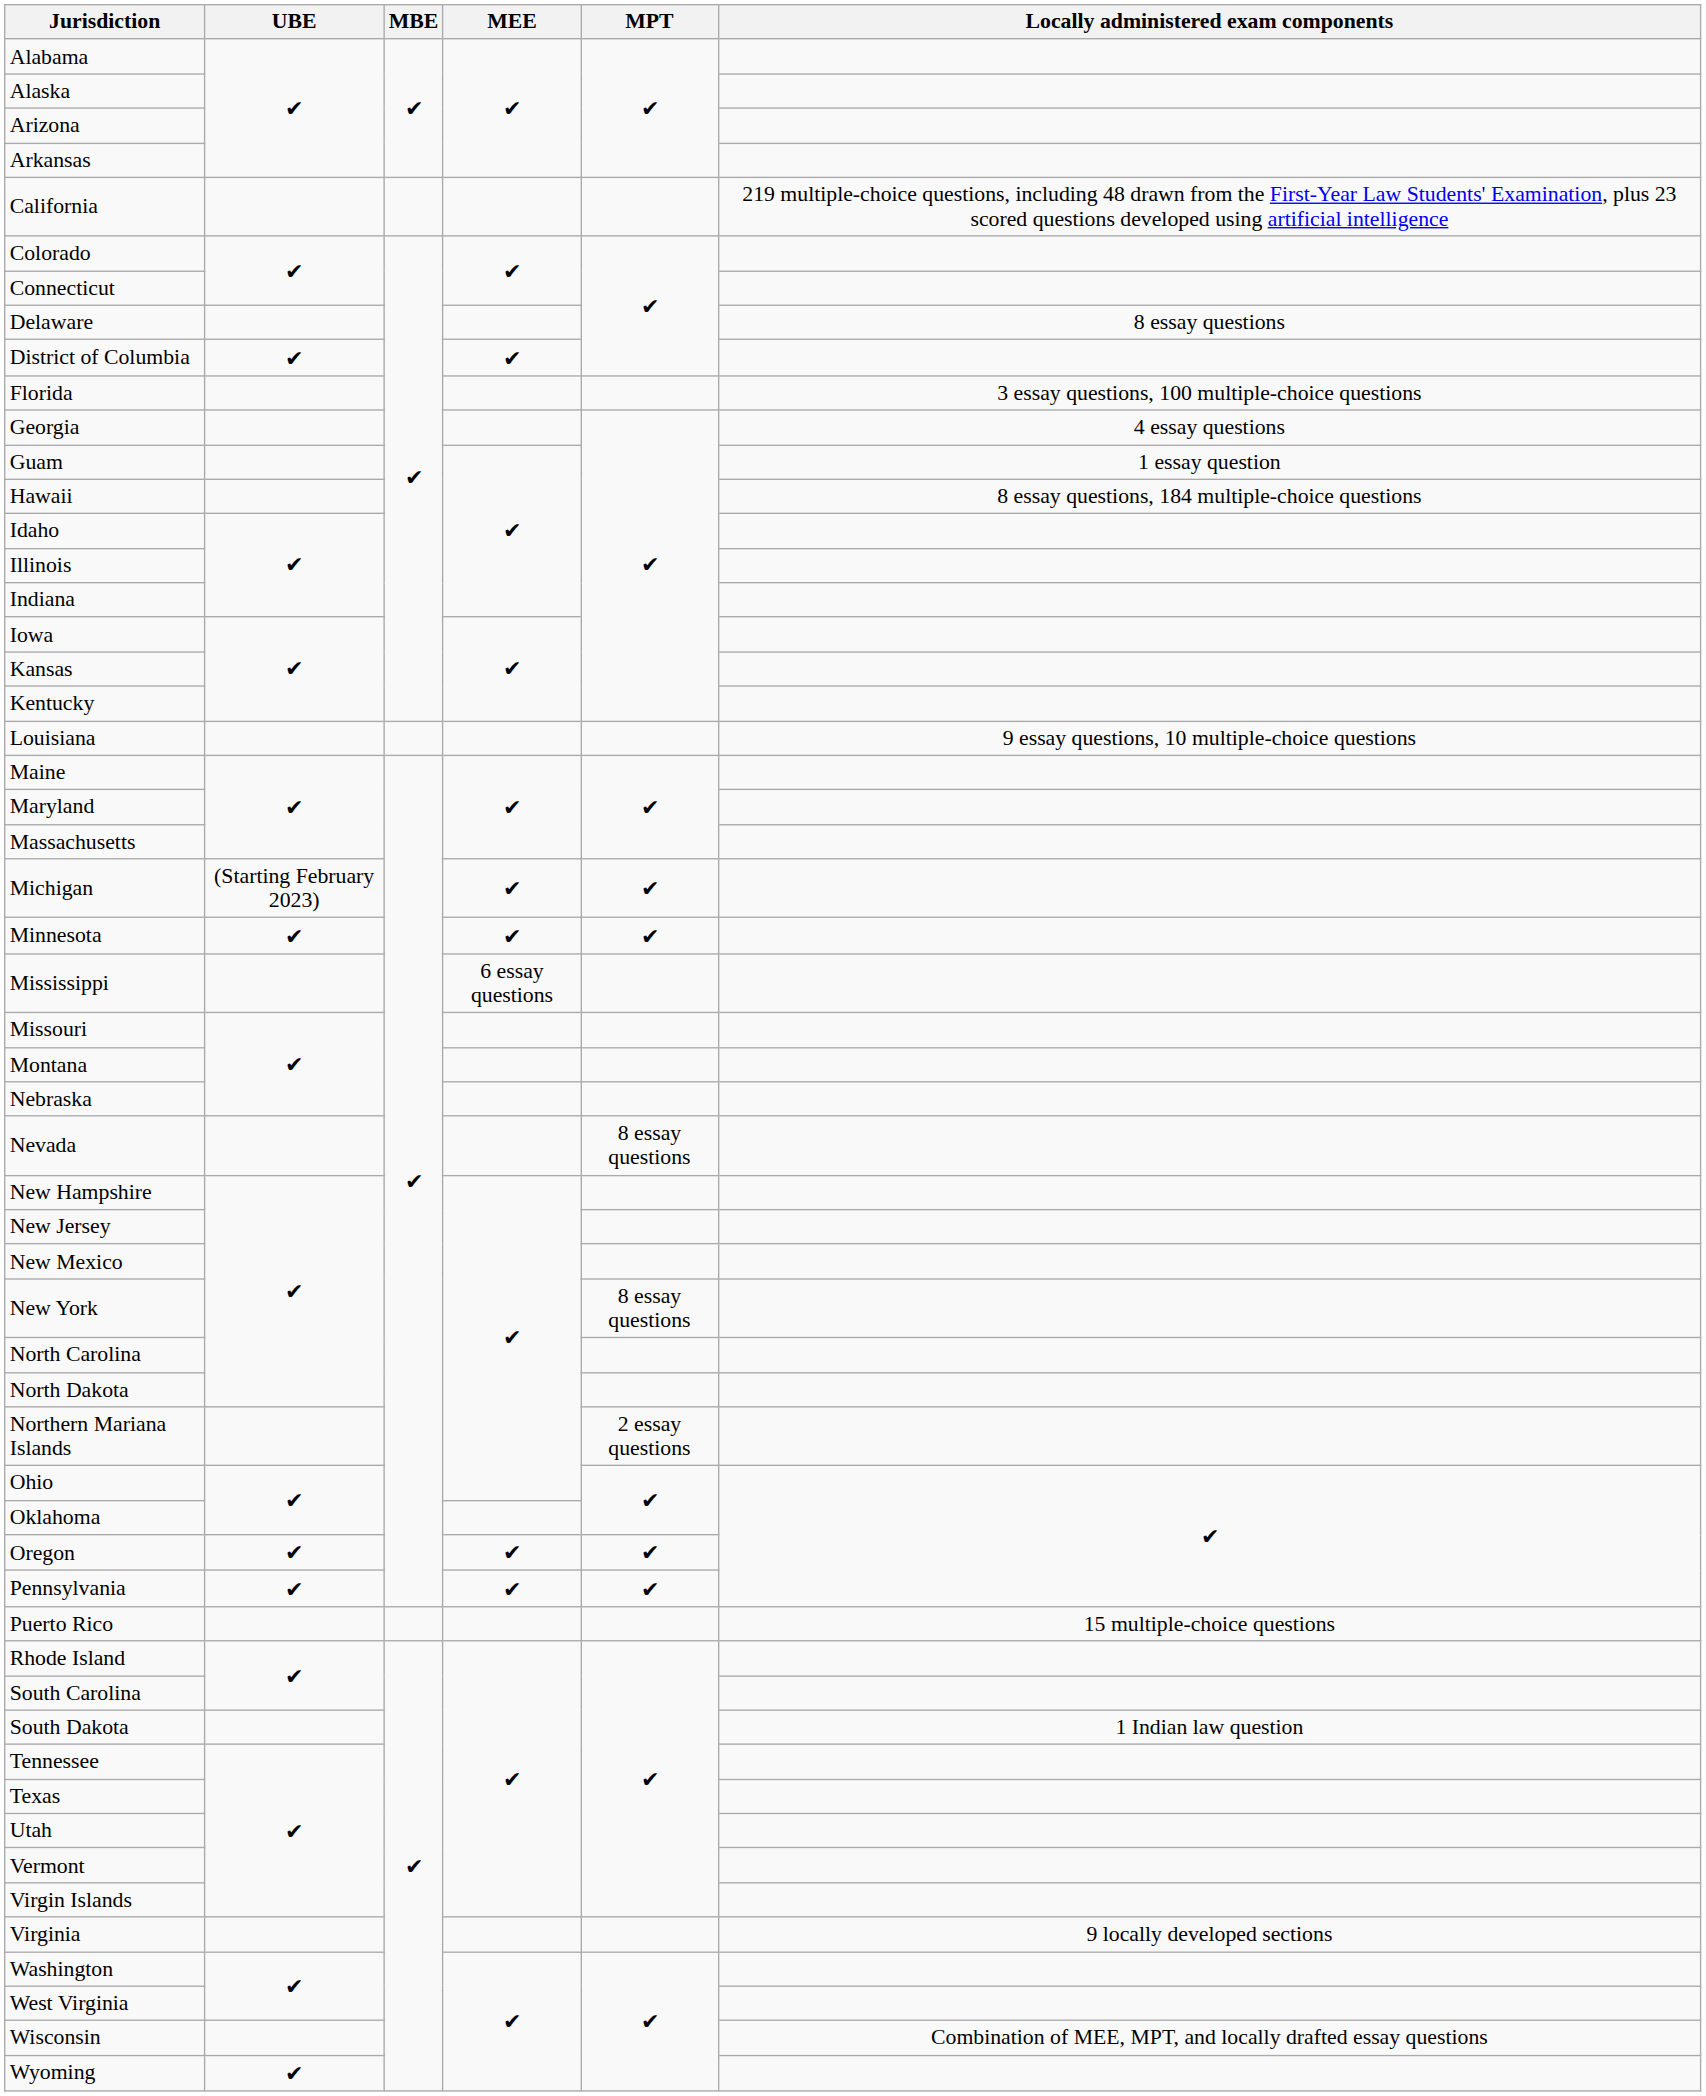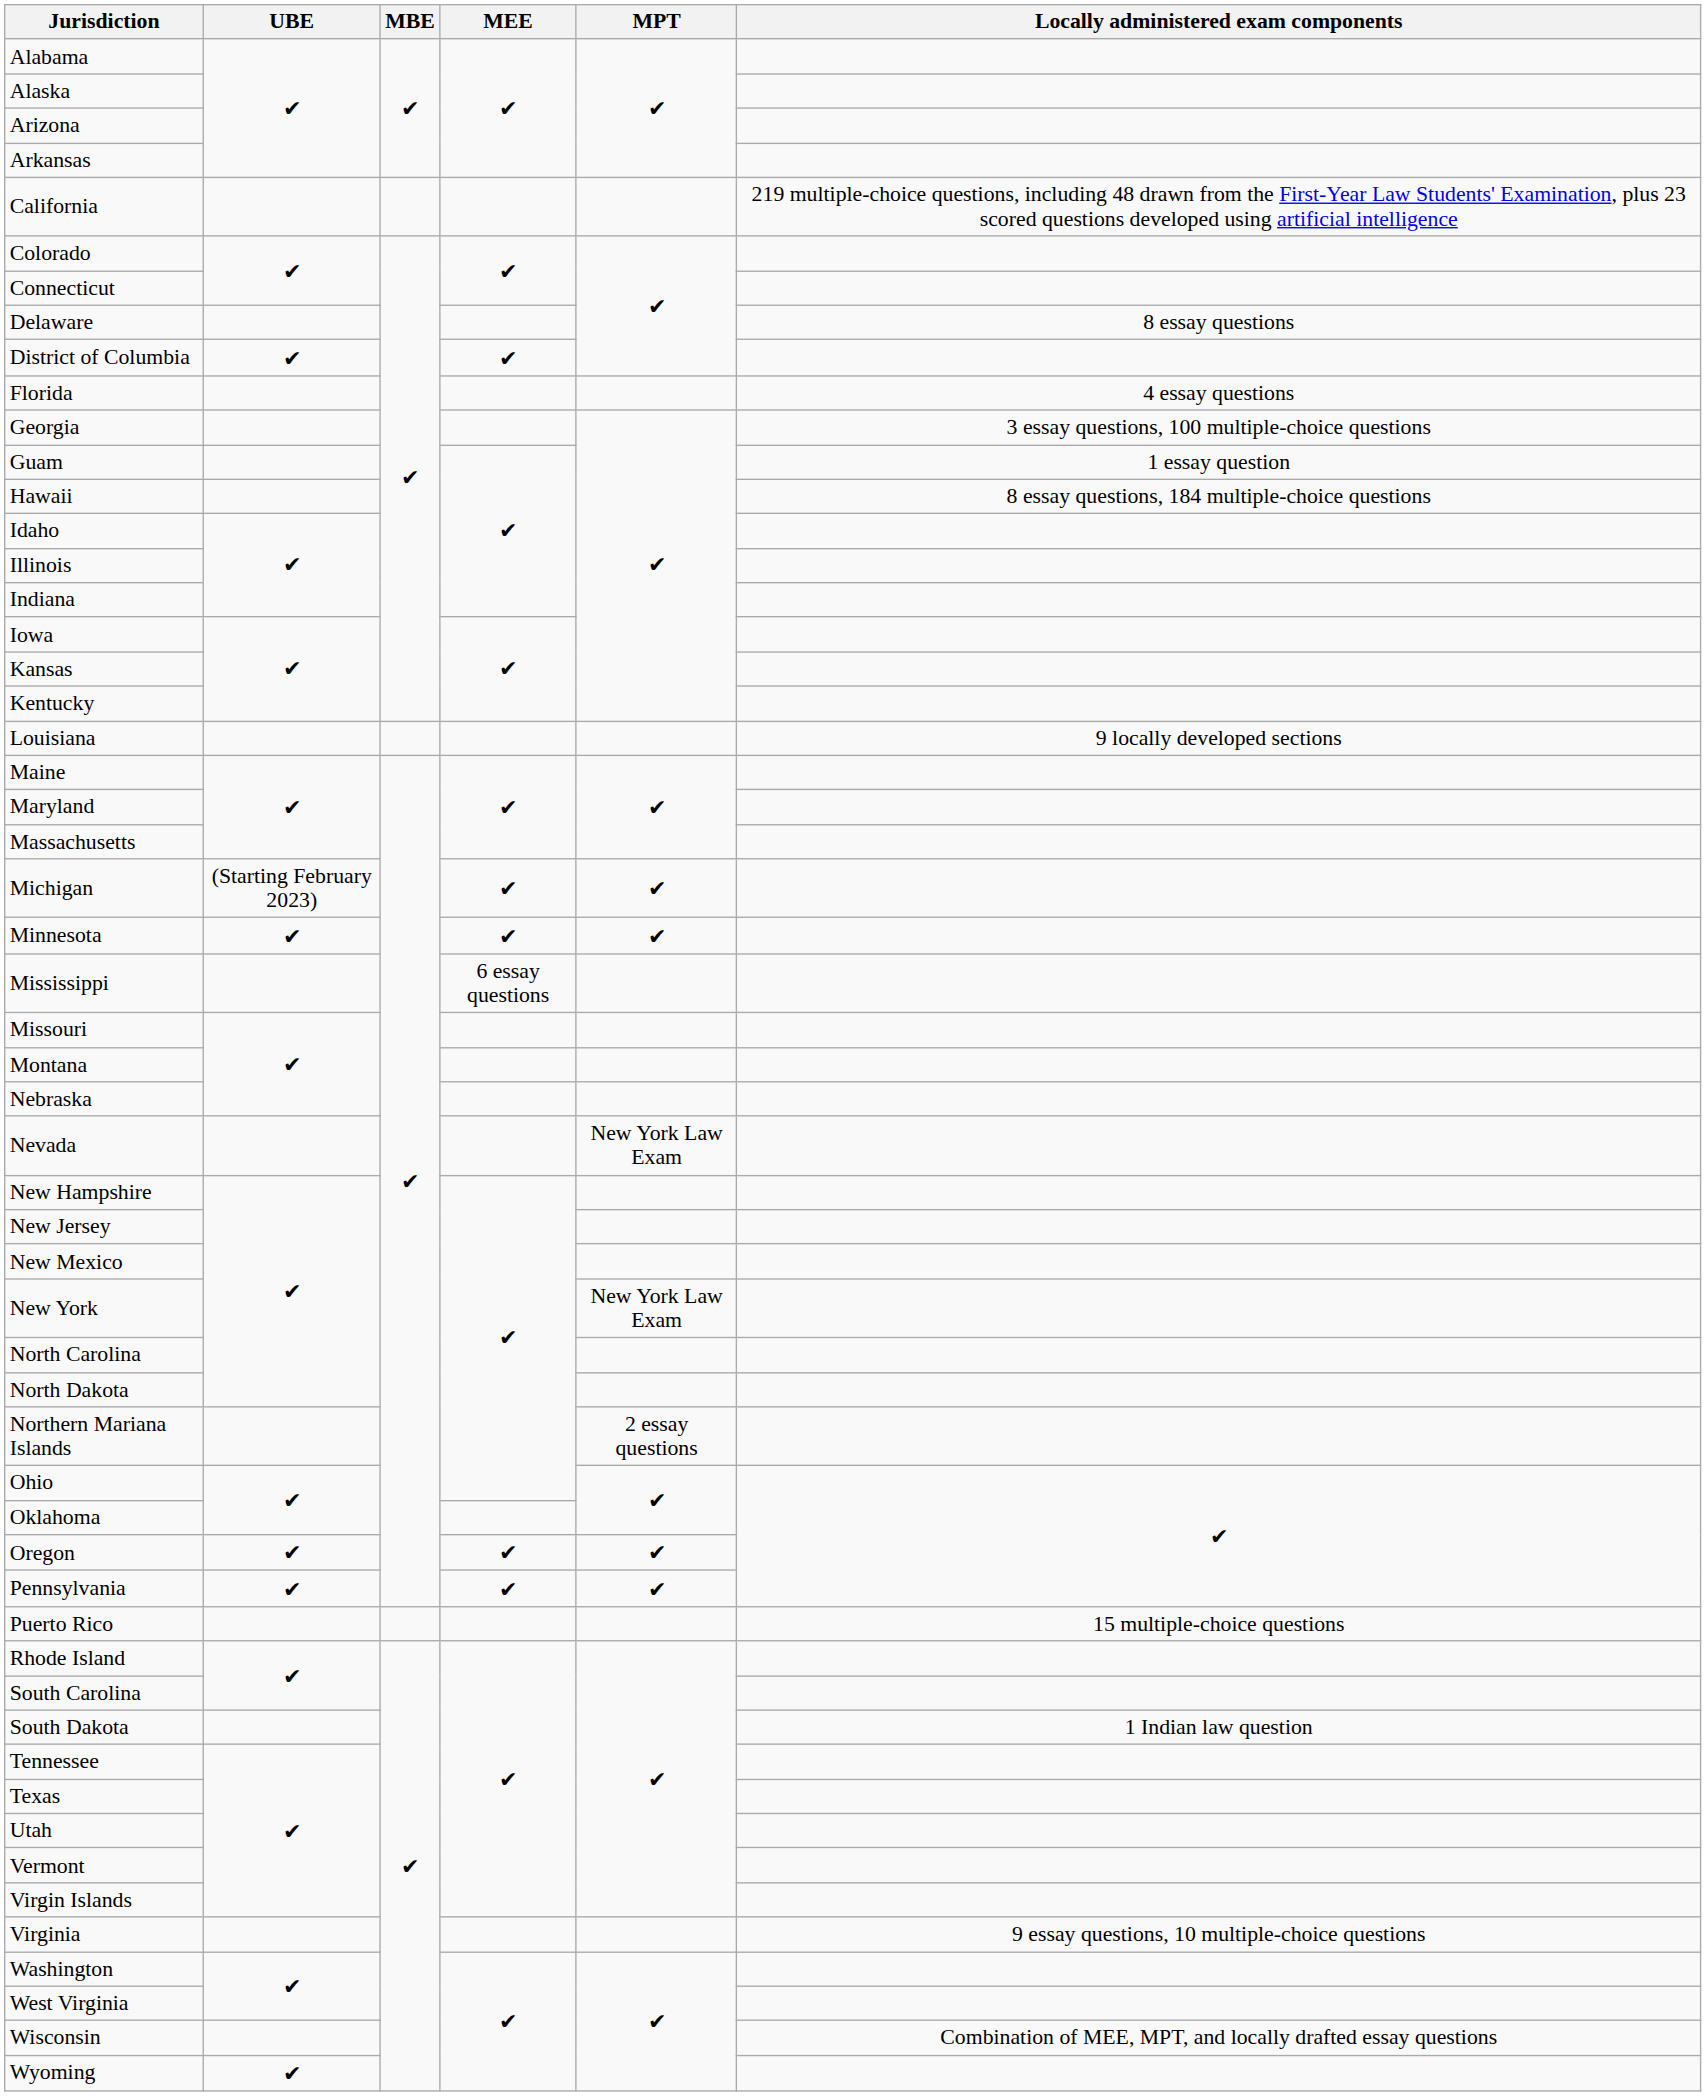Florida | Locally administered exam components: 3 essay questions, 100 multiple-choice questions -> 4 essay questions
Georgia | Locally administered exam components: 4 essay questions -> 3 essay questions, 100 multiple-choice questions
Louisiana | Locally administered exam components: 9 essay questions, 10 multiple-choice questions -> 9 locally developed sections
Nevada | MPT: 8 essay questions -> New York Law Exam
New York | MPT: 8 essay questions -> New York Law Exam
Virginia | Locally administered exam components: 9 locally developed sections -> 9 essay questions, 10 multiple-choice questions
